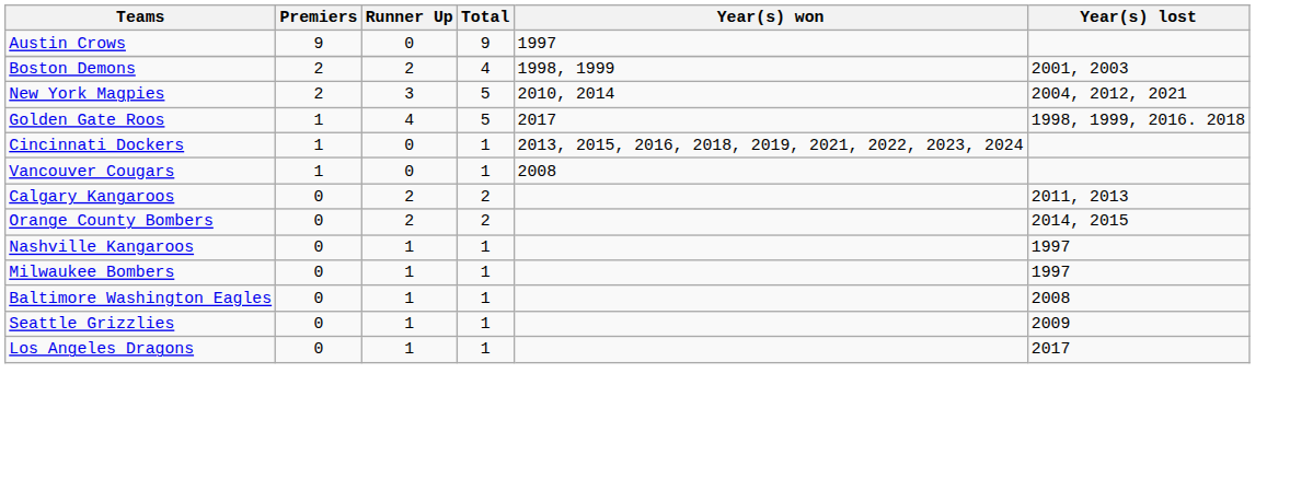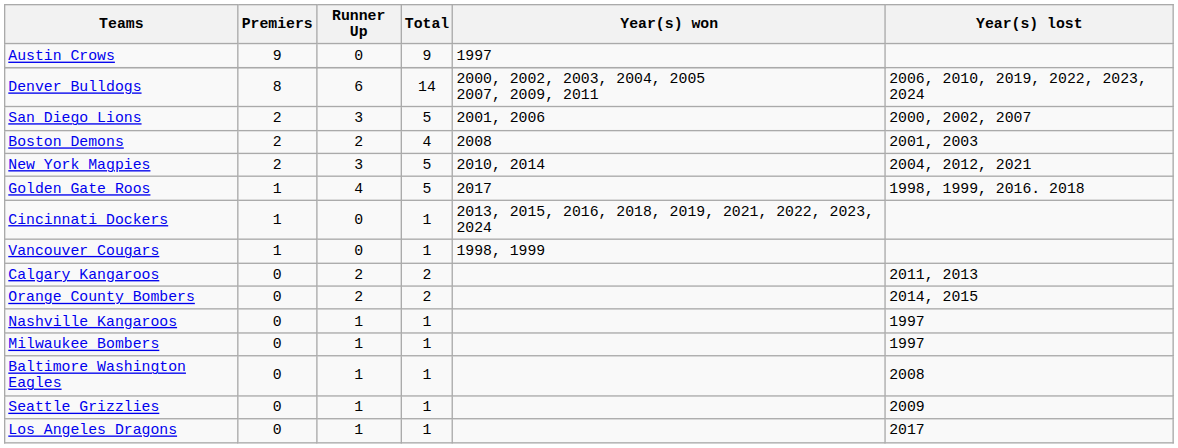+ row: Denver Bulldogs | 8 | 6 | 14 | 2000, 2002, 2003, 2004, 2005 2007, 2009, 2011 | 2006, 2010, 2019, 2022, 2023, 2024
+ row: San Diego Lions | 2 | 3 | 5 | 2001, 2006 | 2000, 2002, 2007
Boston Demons | Year(s) won: 1998, 1999 -> 2008
Vancouver Cougars | Year(s) won: 2008 -> 1998, 1999
